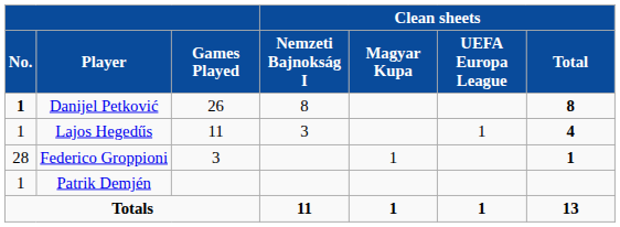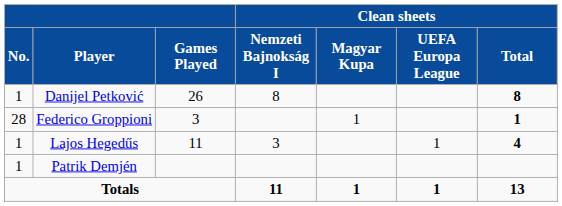Danijel Petković | No.: bold -> normal
rows swapped: Lajos Hegedűs <-> Federico Groppioni
